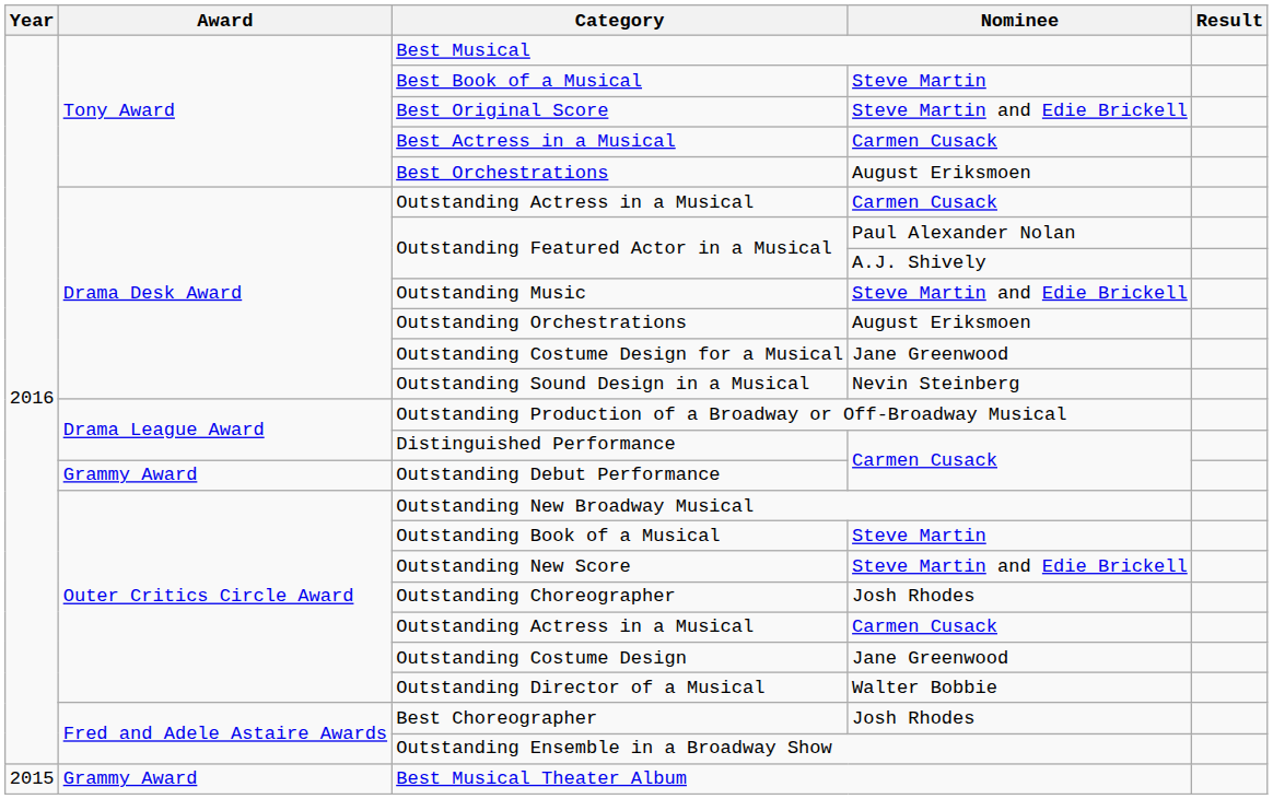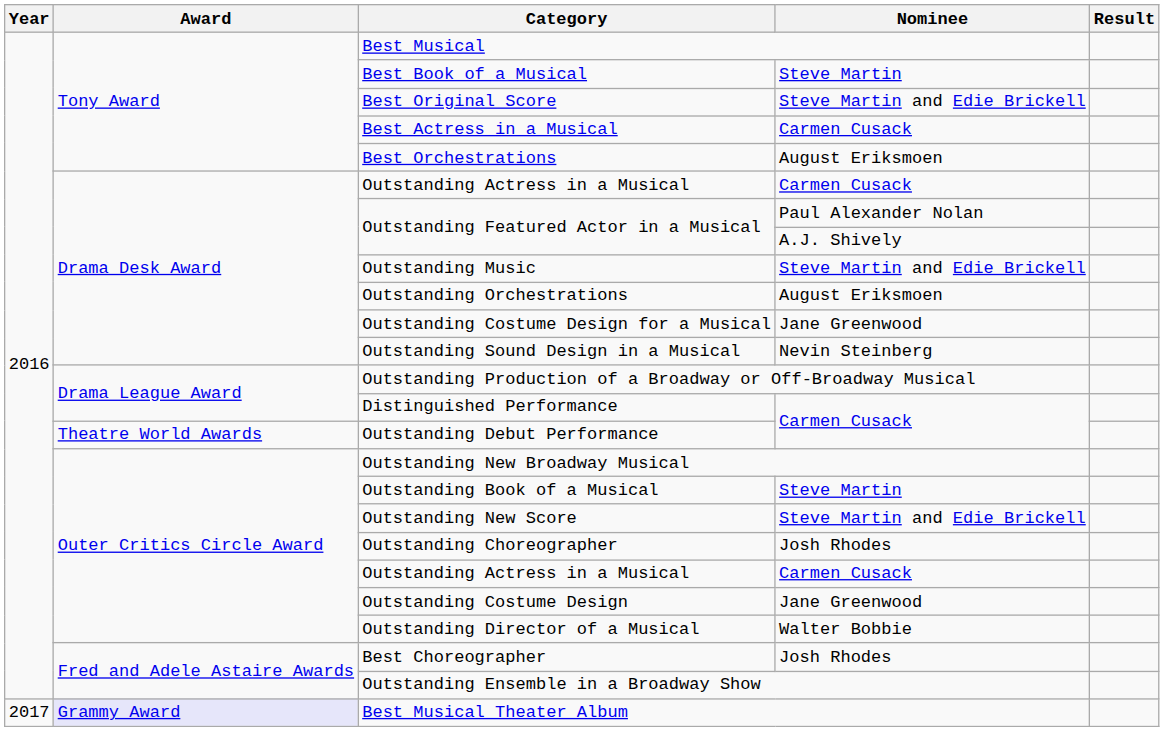Outstanding Debut Performance | Award: Grammy Award -> Theatre World Awards
Best Musical Theater Album | Year: 2015 -> 2017
Best Musical Theater Album | Award: no background -> lavender background
